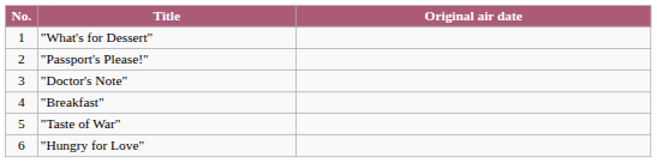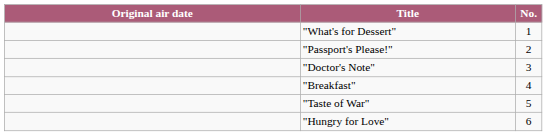columns swapped: No. <-> Original air date
